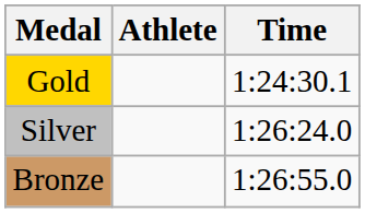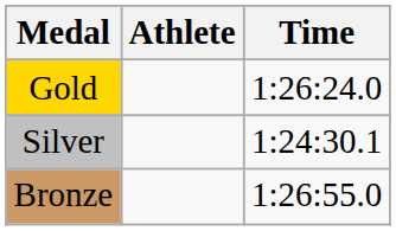Gold | Time: 1:24:30.1 -> 1:26:24.0
Silver | Time: 1:26:24.0 -> 1:24:30.1
